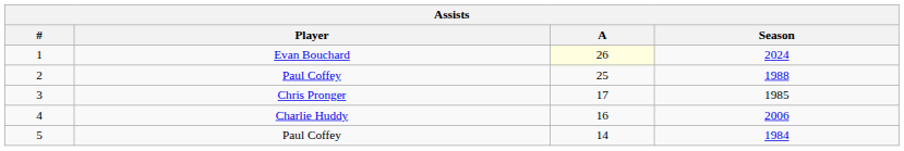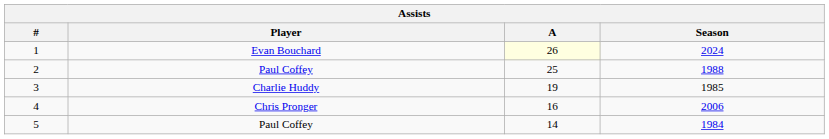3 | Player: Chris Pronger -> Charlie Huddy
3 | A: 17 -> 19
4 | Player: Charlie Huddy -> Chris Pronger
